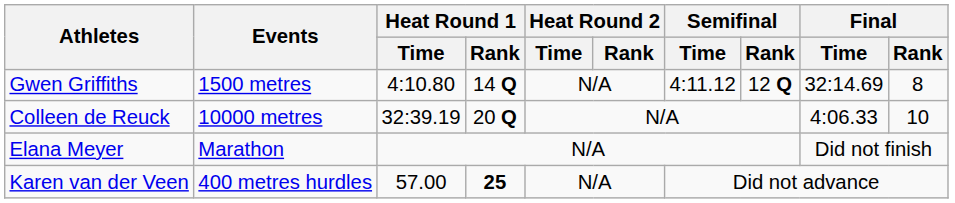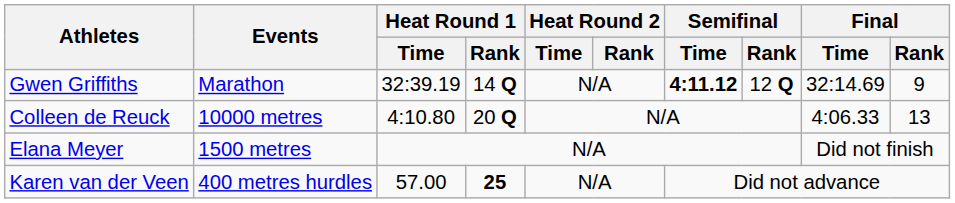Gwen Griffiths | Events: 1500 metres -> Marathon
Gwen Griffiths | Heat Round 1 / Time: 4:10.80 -> 32:39.19
Gwen Griffiths | Semifinal / Time: normal -> bold
Gwen Griffiths | Final / Rank: 8 -> 9
Colleen de Reuck | Heat Round 1 / Time: 32:39.19 -> 4:10.80
Colleen de Reuck | Final / Rank: 10 -> 13
Elana Meyer | Events: Marathon -> 1500 metres
